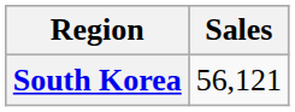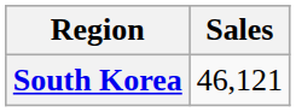South Korea | Sales: 56,121 -> 46,121
